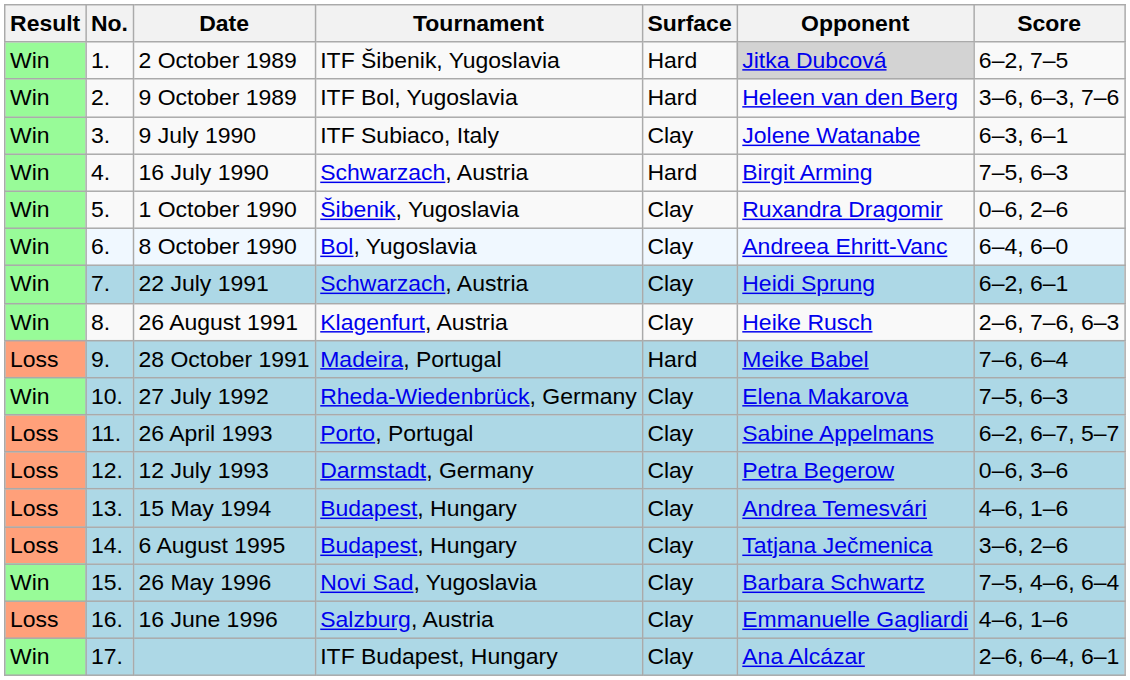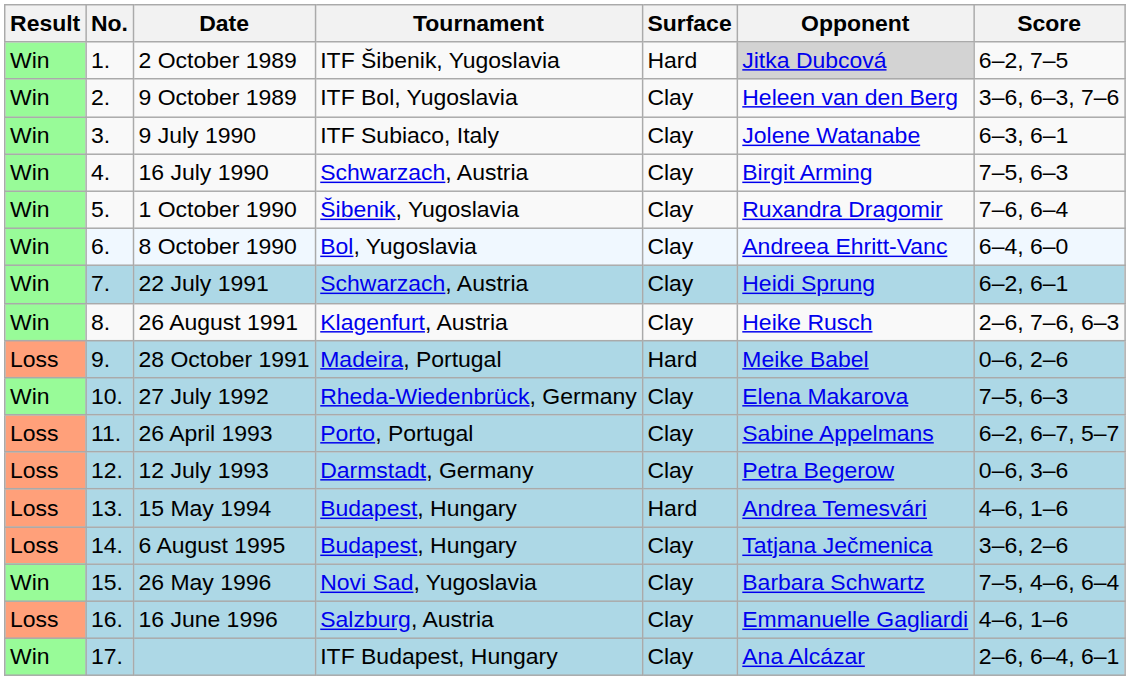9 October 1989 | Surface: Hard -> Clay
16 July 1990 | Surface: Hard -> Clay
1 October 1990 | Score: 0–6, 2–6 -> 7–6, 6–4
28 October 1991 | Score: 7–6, 6–4 -> 0–6, 2–6
15 May 1994 | Surface: Clay -> Hard
